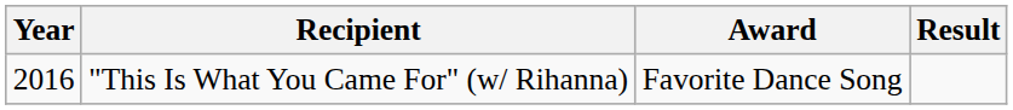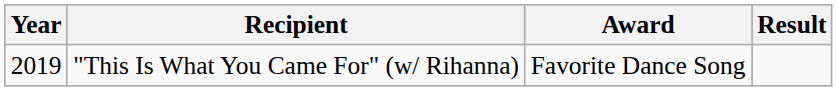"This Is What You Came For" (w/ Rihanna) | Year: 2016 -> 2019
